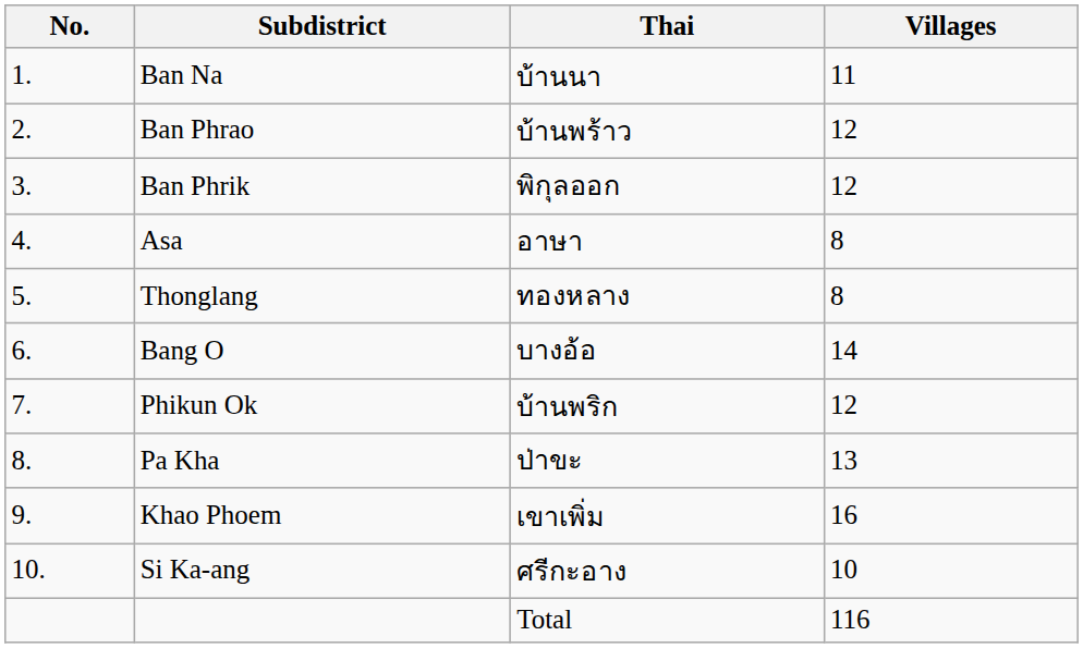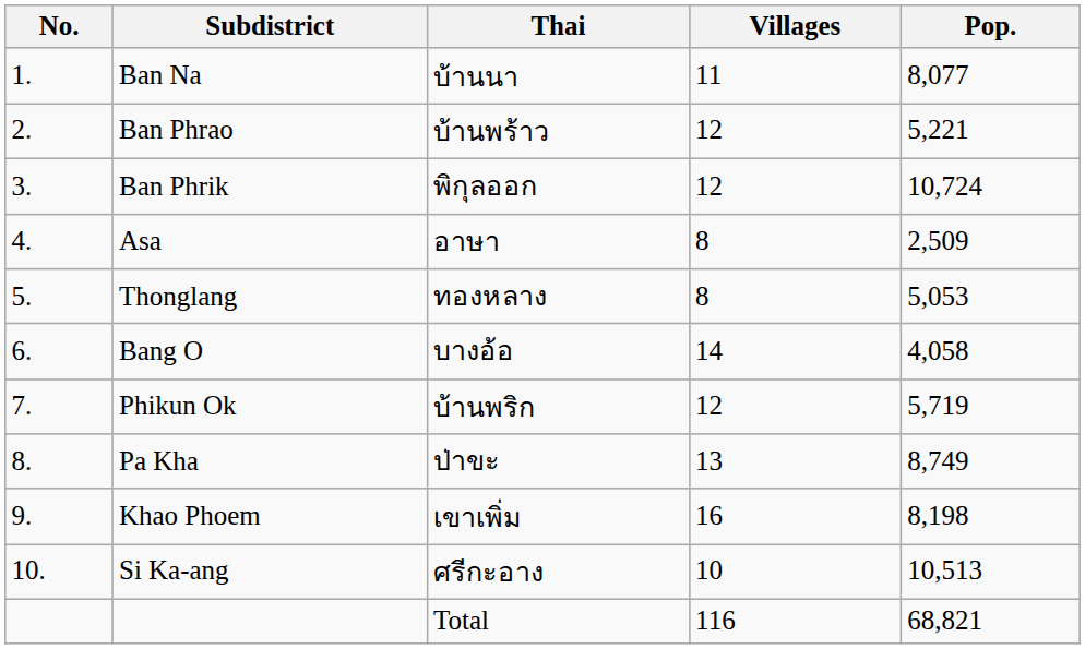+ column: Pop. | 8,077 | 5,221 | 10,724 | 2,509 | 5,053 | 4,058 | 5,719 | 8,749 | 8,198 | 10,513 | 68,821
